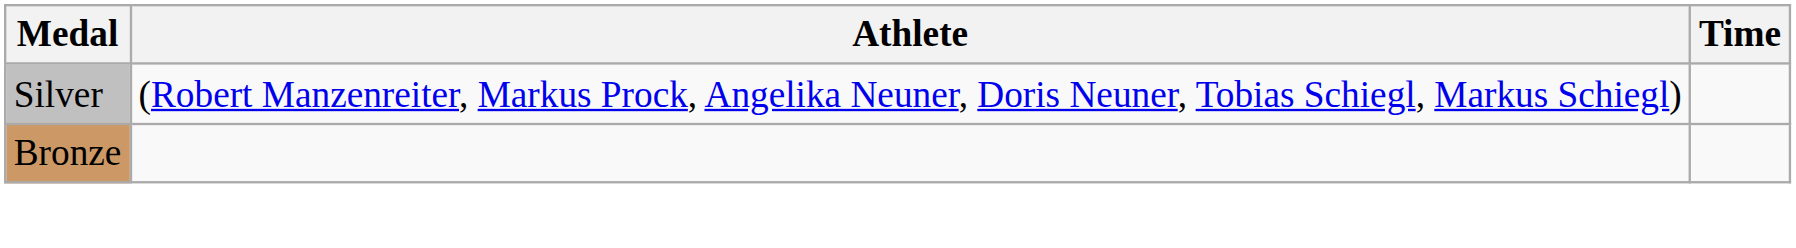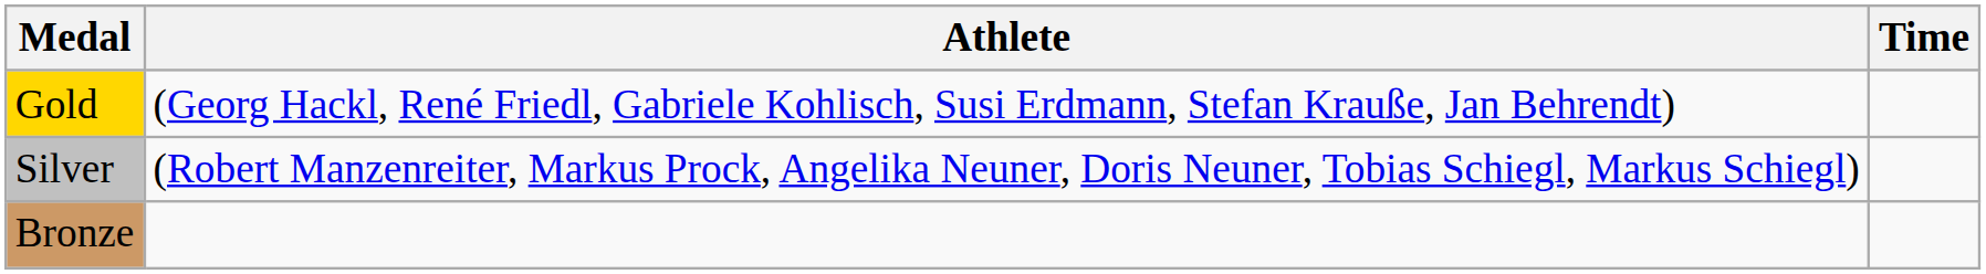+ row: Gold | (Georg Hackl, René Friedl, Gabriele Kohlisch, Susi Erdmann, Stefan Krauße, Jan Behrendt)
